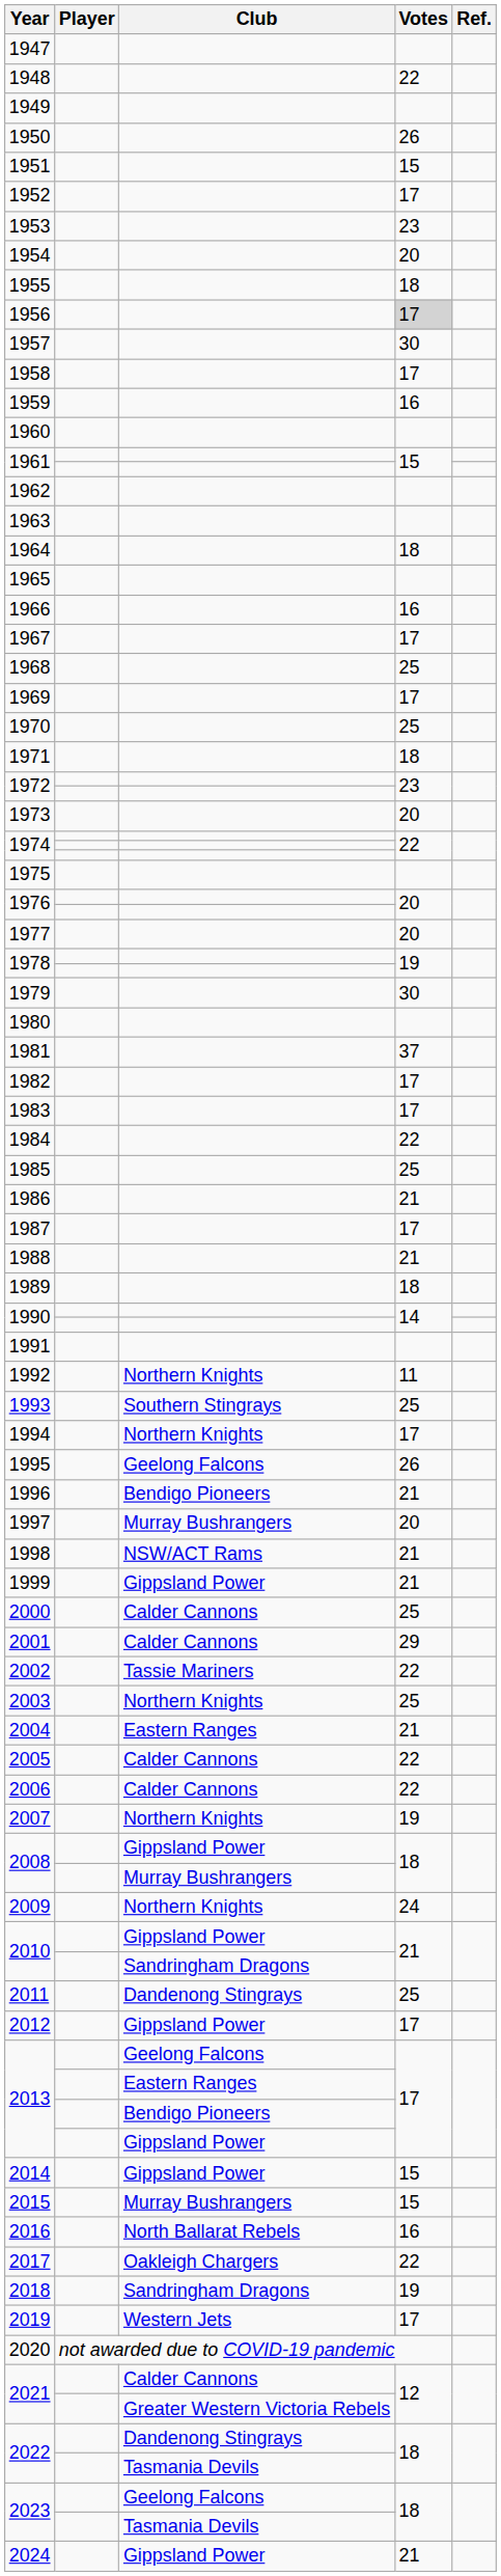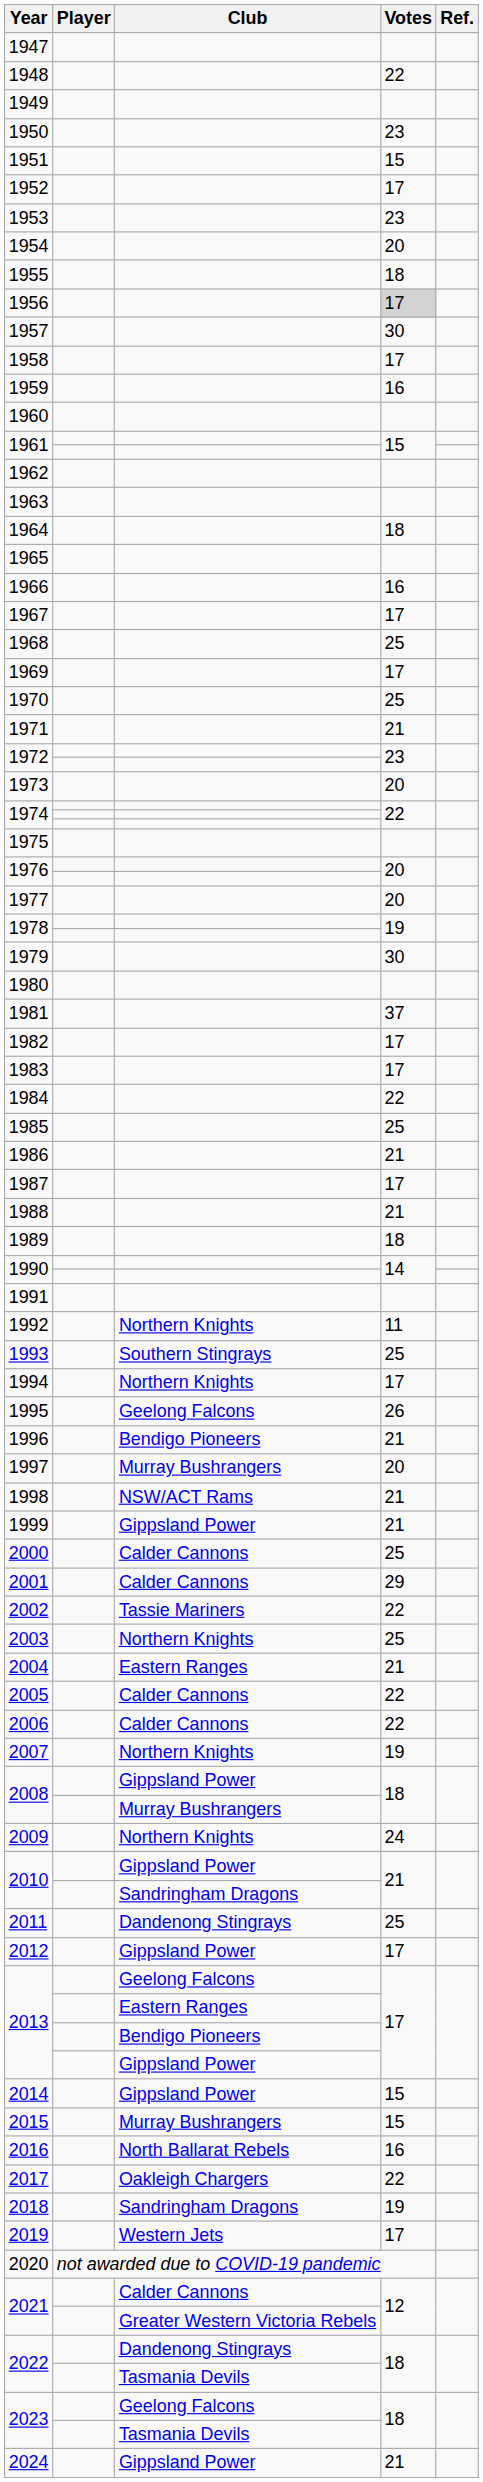1950 | Votes: 26 -> 23
1971 | Votes: 18 -> 21
